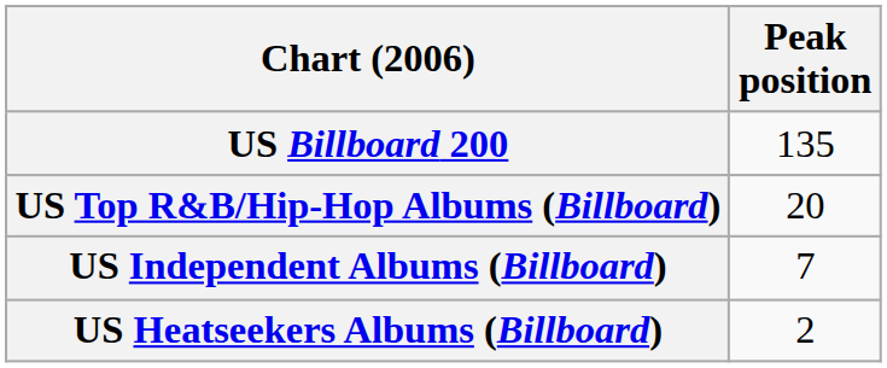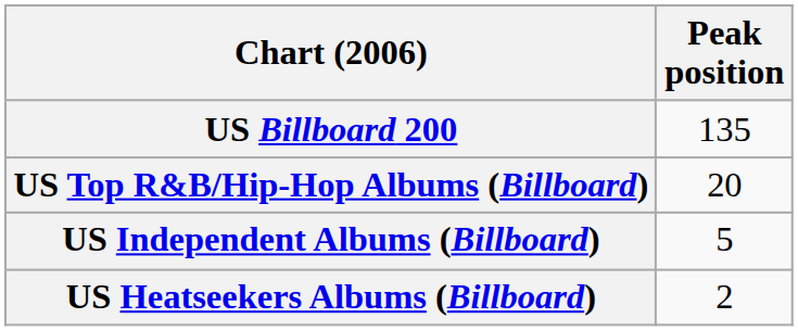US Independent Albums (Billboard) | Peak position: 7 -> 5
